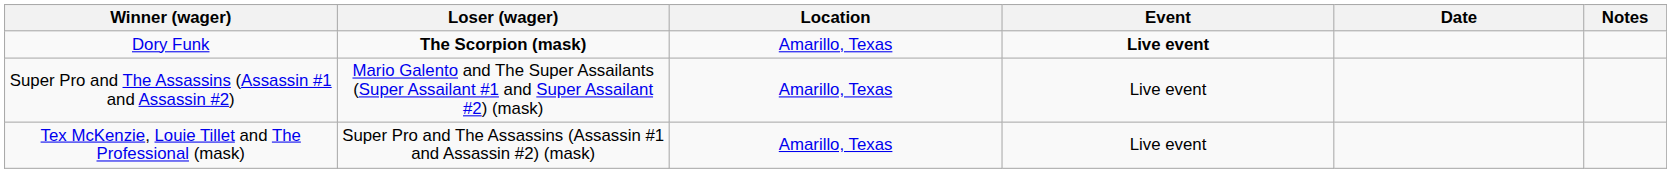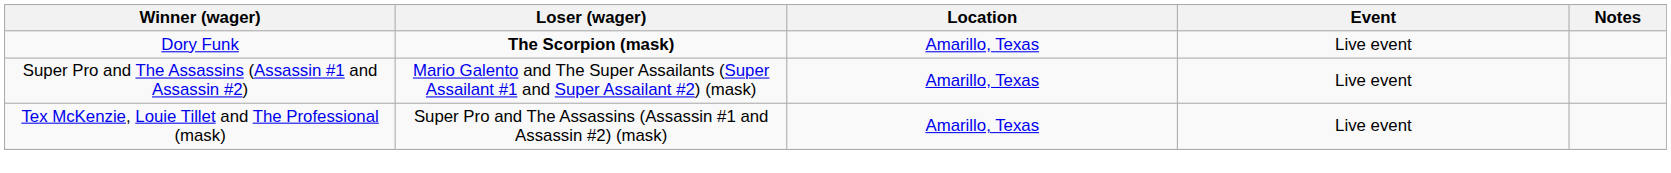- column: Date
Dory Funk | Event: bold -> normal
